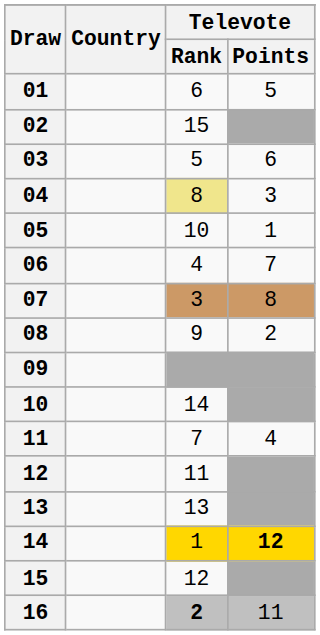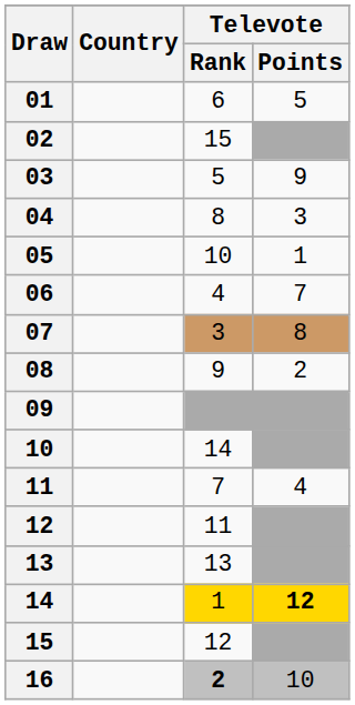03 | Televote / Points: 6 -> 9
04 | Televote / Rank: khaki background -> no background
16 | Televote / Points: 11 -> 10
